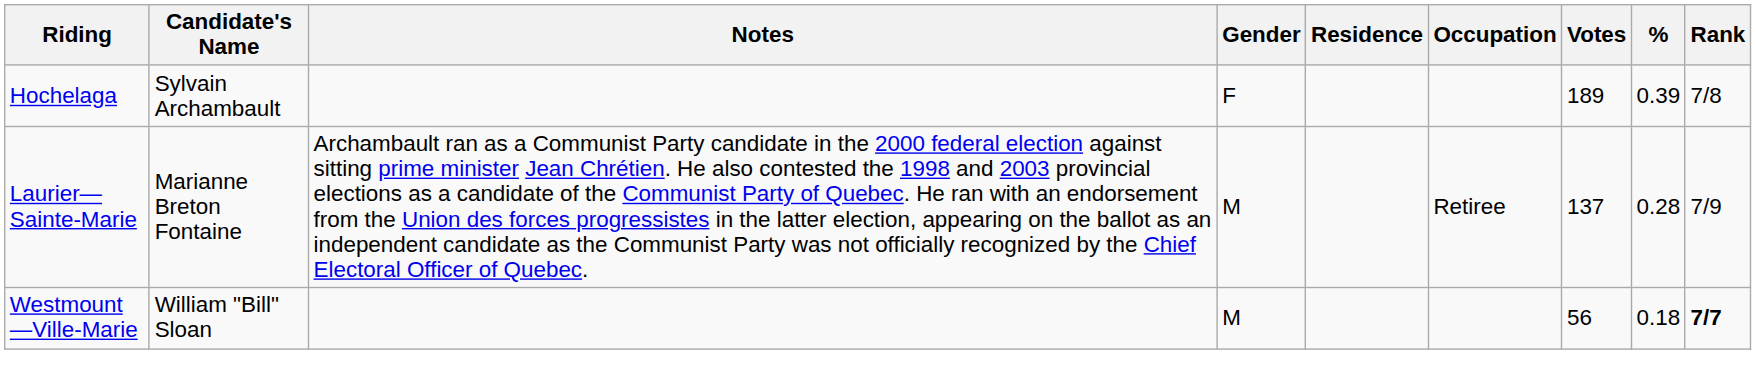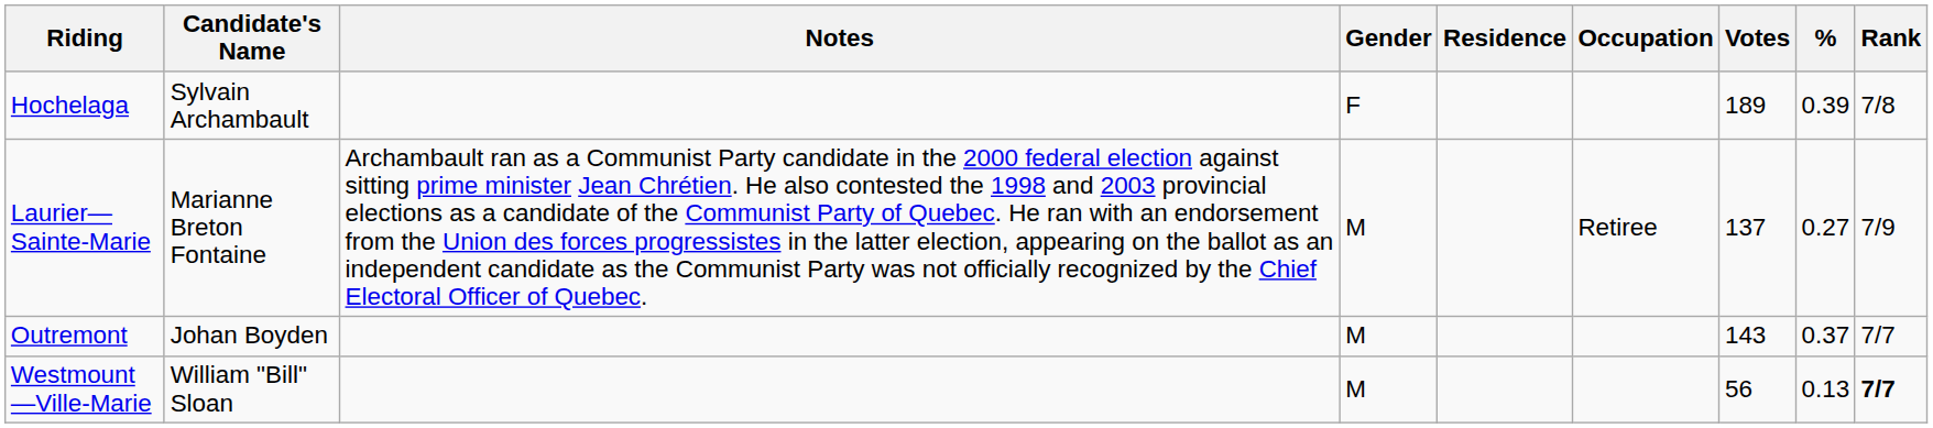Laurier—Sainte-Marie | %: 0.28 -> 0.27
+ row: Outremont | Johan Boyden | M | 143 | 0.37 | 7/7
Westmount—Ville-Marie | %: 0.18 -> 0.13
